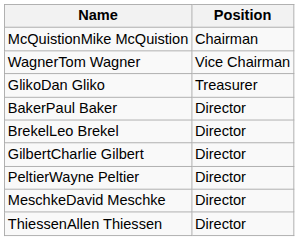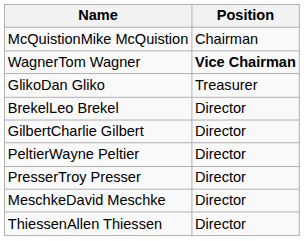WagnerTom Wagner | Position: normal -> bold
- row: BakerPaul Baker | Director
+ row: PresserTroy Presser | Director
